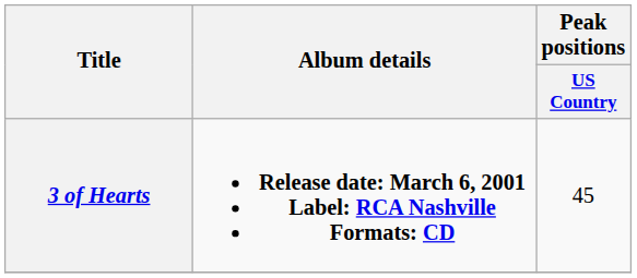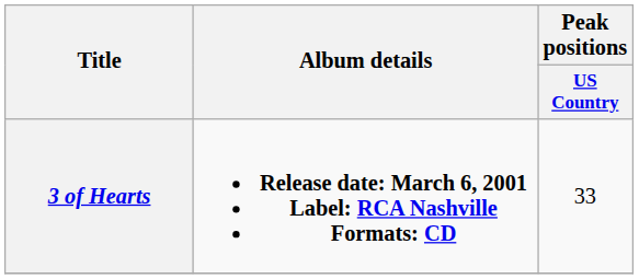3 of Hearts | Peak positions / US Country: 45 -> 33
